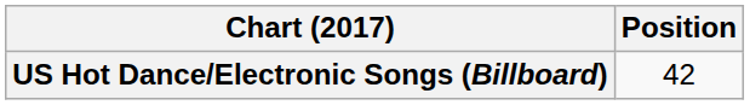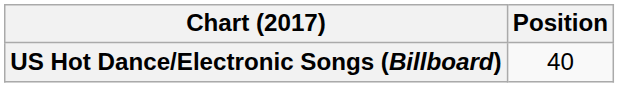US Hot Dance/Electronic Songs (Billboard) | Position: 42 -> 40
